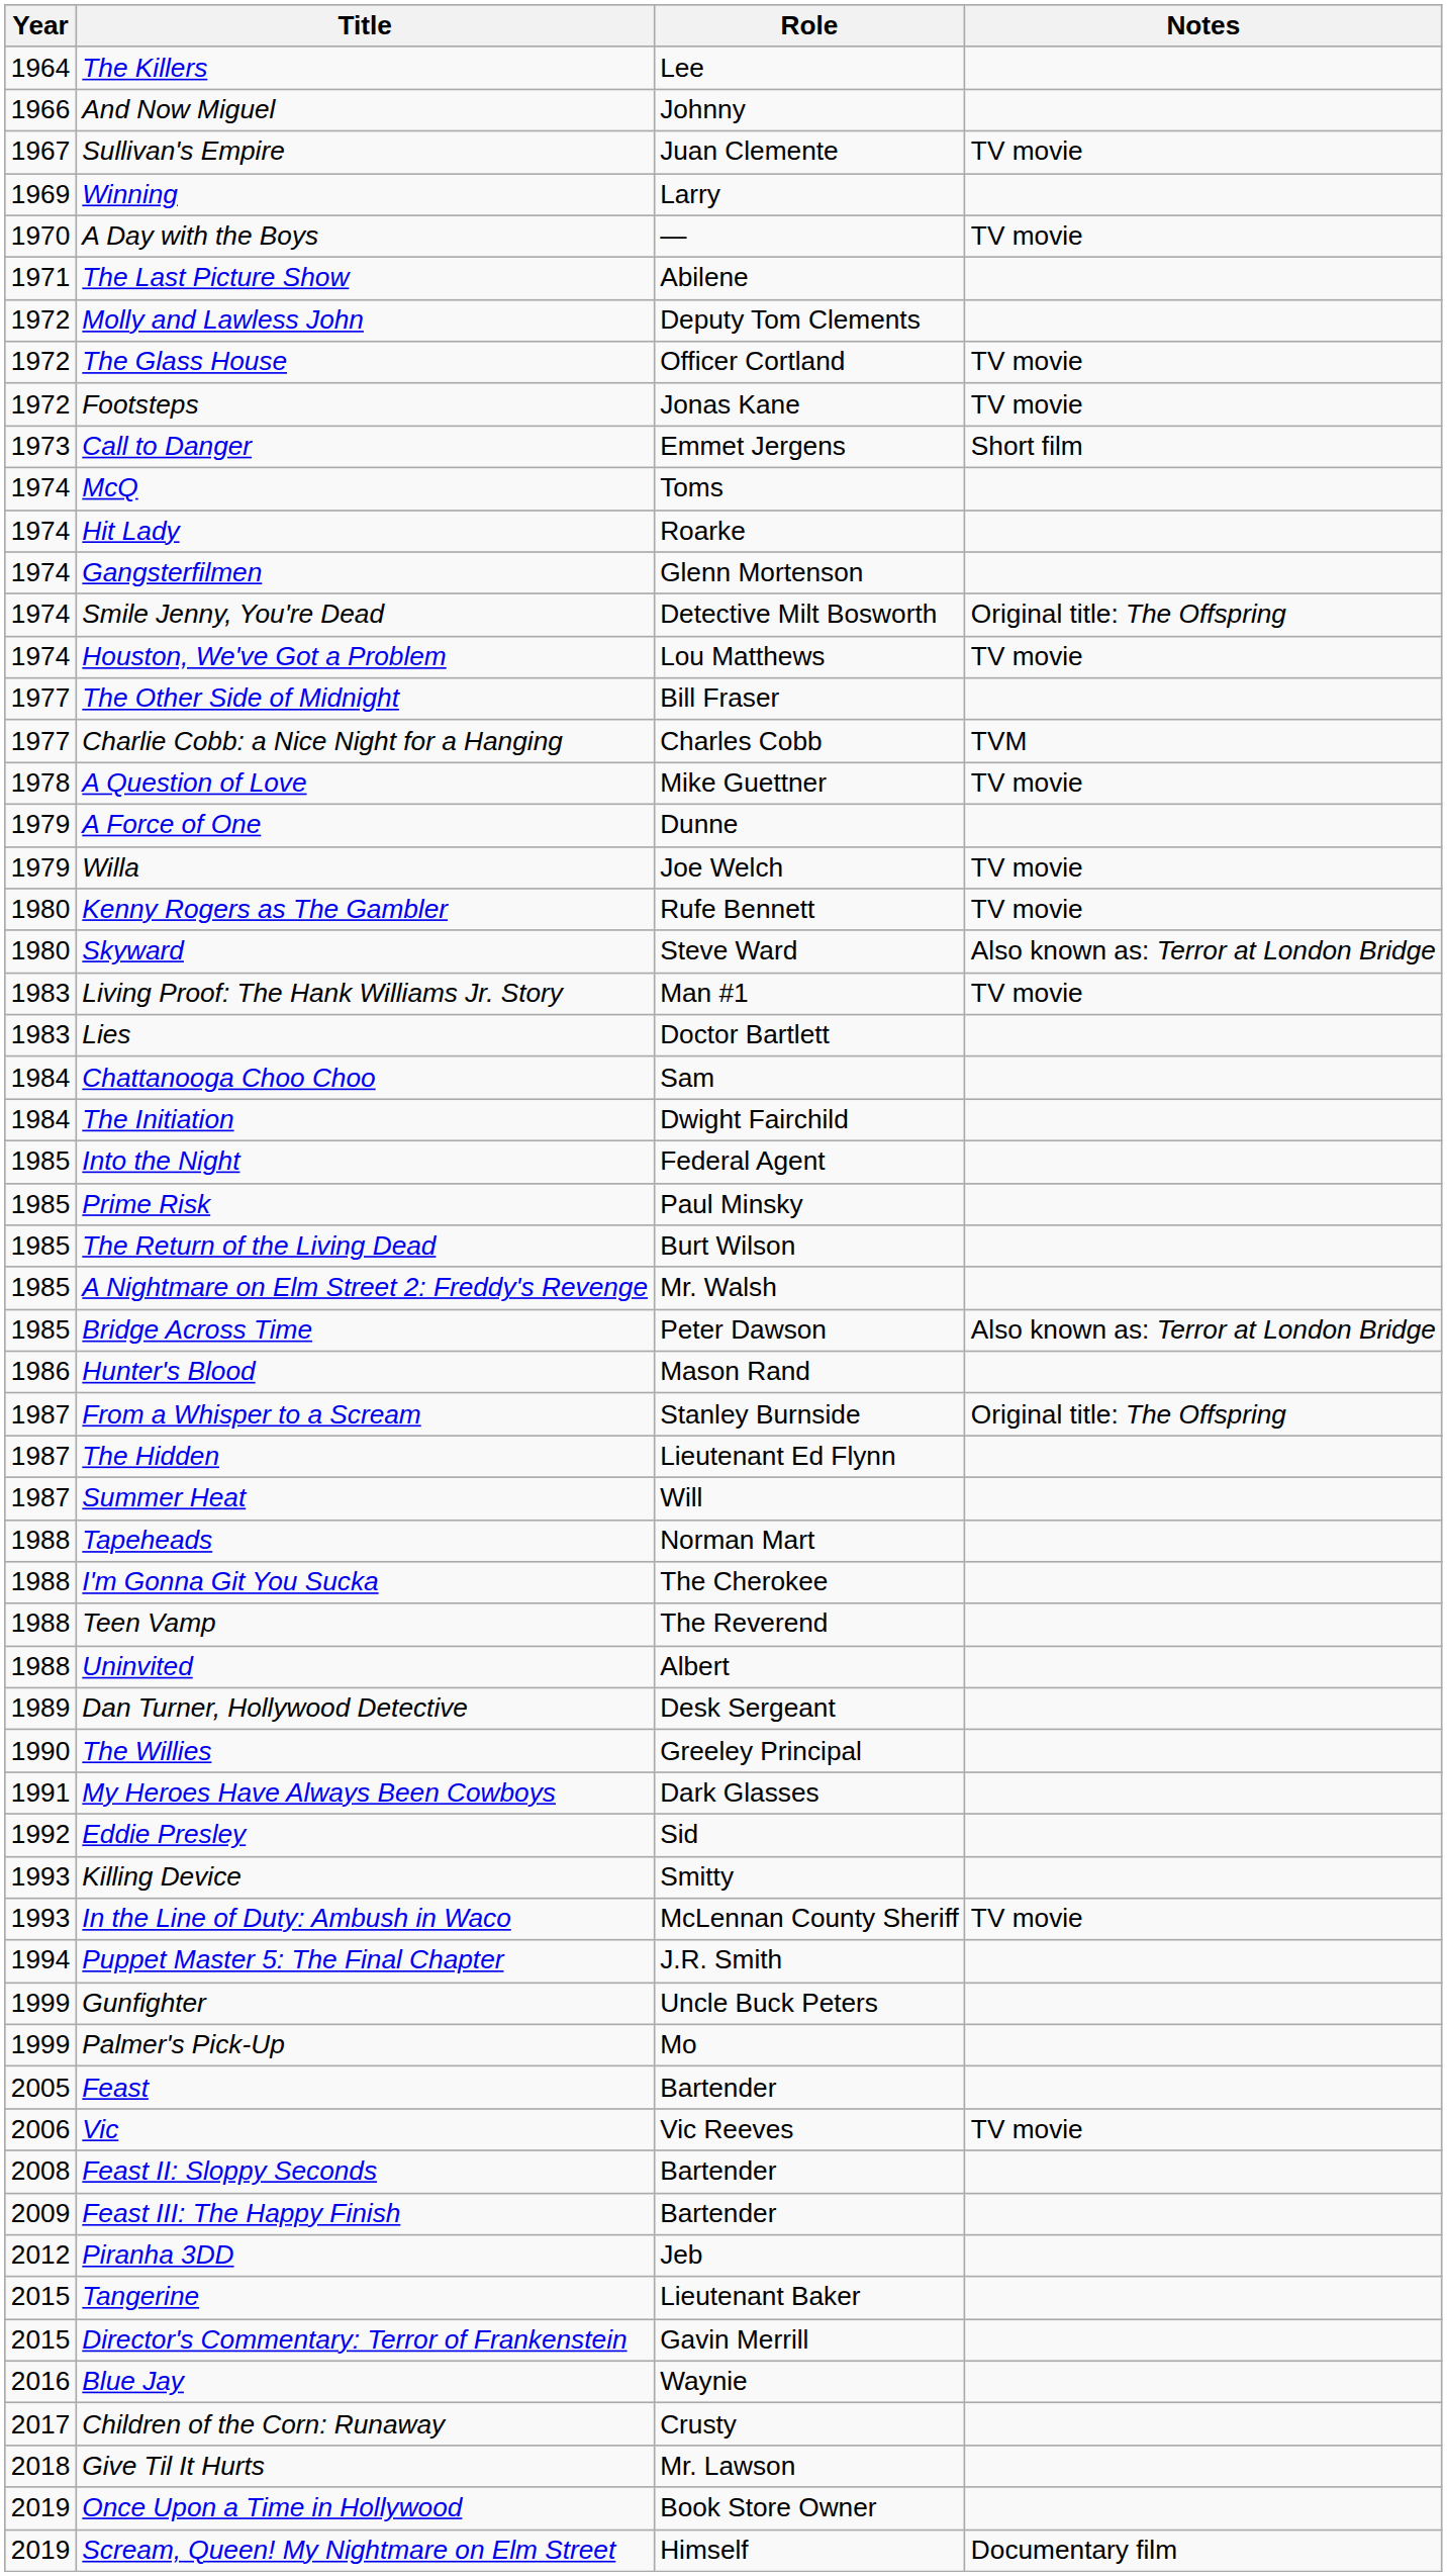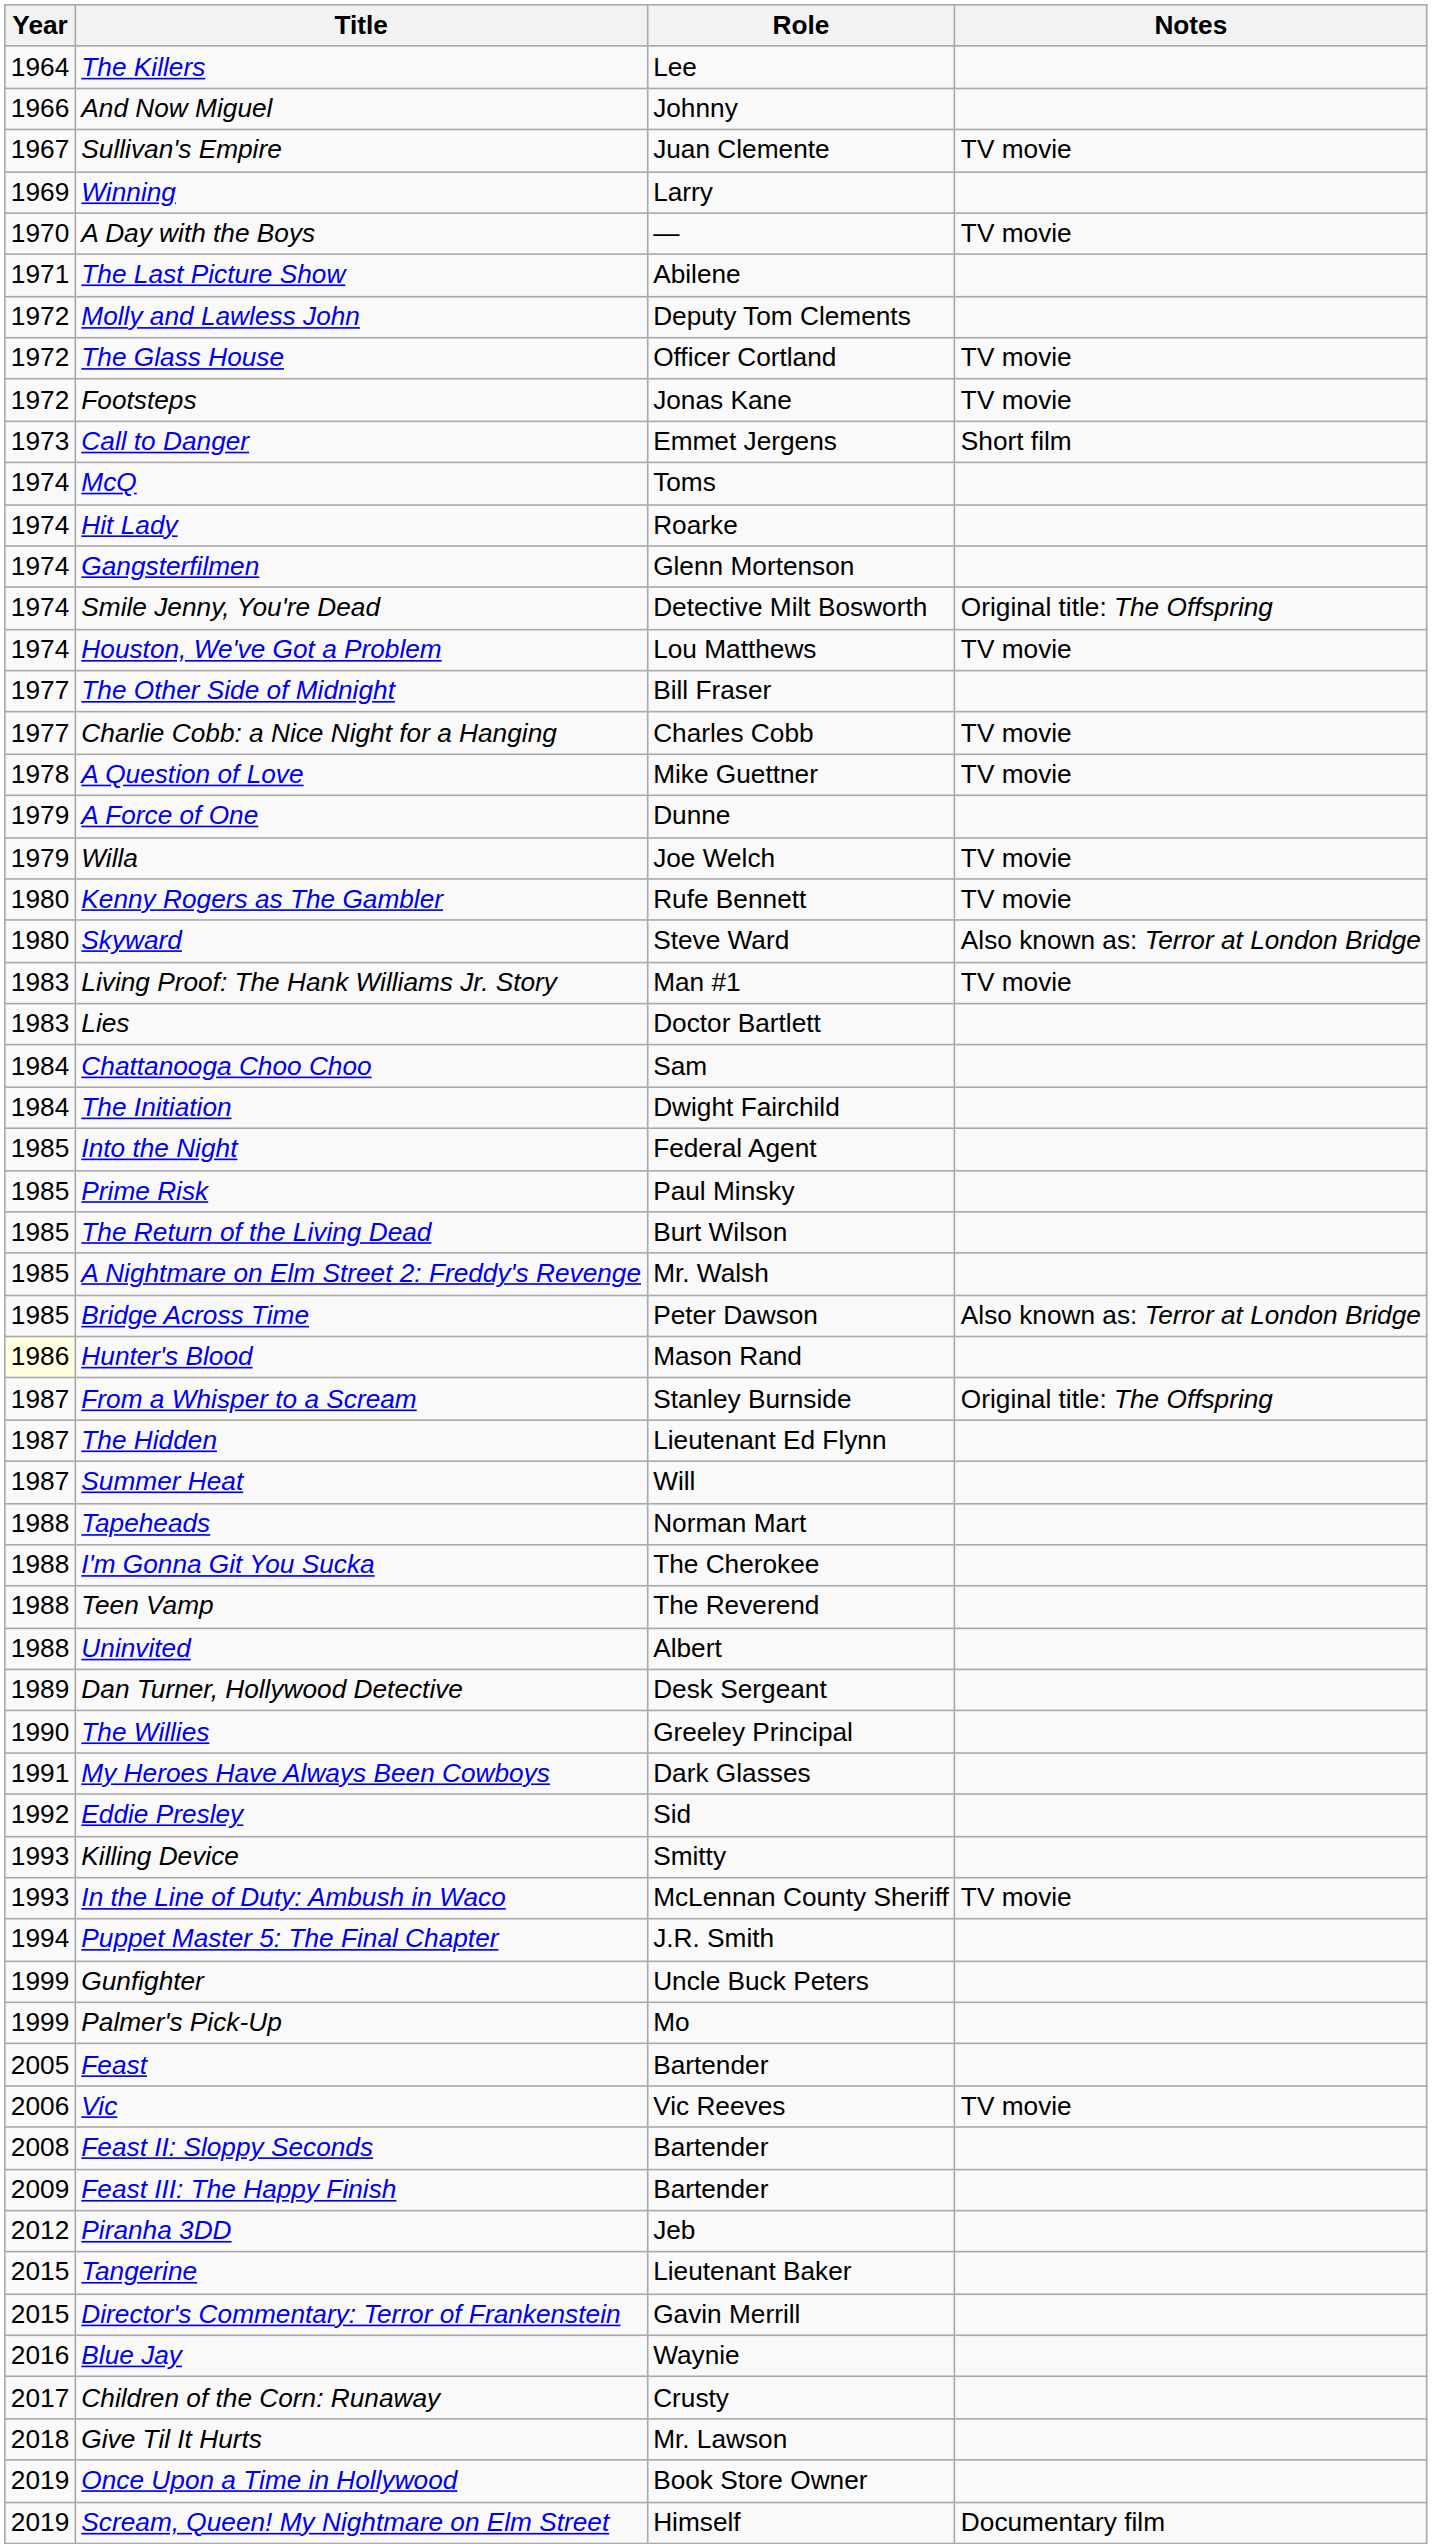Charlie Cobb: a Nice Night for a Hanging | Notes: TVM -> TV movie
Hunter's Blood | Year: no background -> lightyellow background
